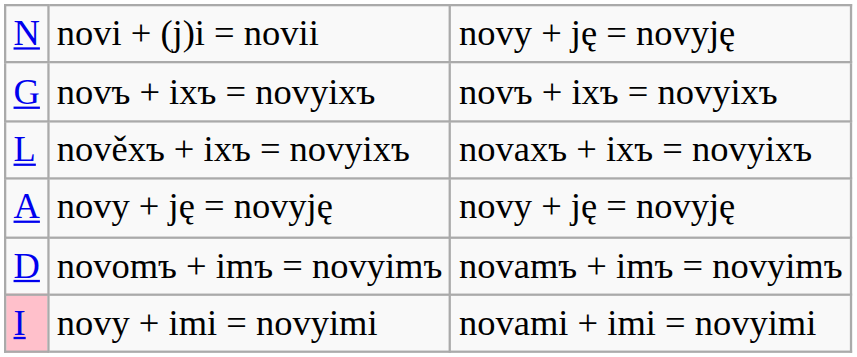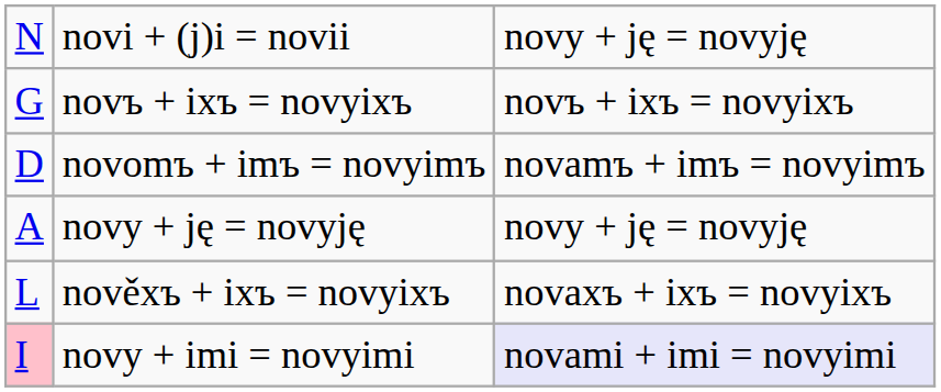rows swapped: novomъ + imъ = novyimъ <-> nověxъ + ixъ = novyixъ
novy + imi = novyimi | column 3: no background -> lavender background
